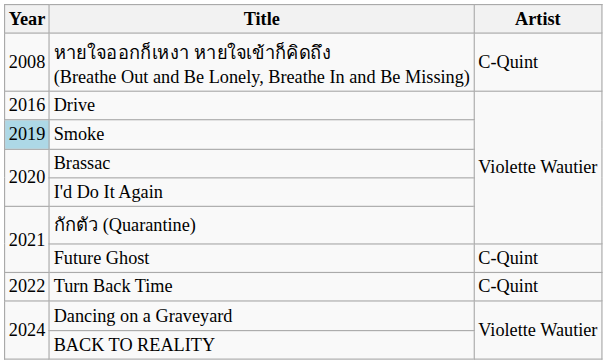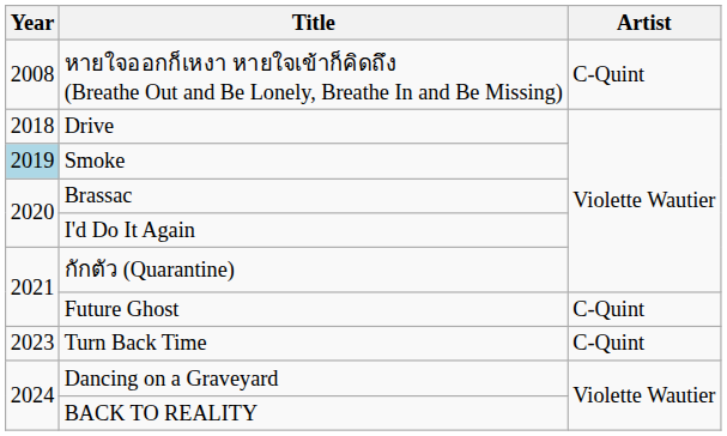Drive | Year: 2016 -> 2018
Turn Back Time | Year: 2022 -> 2023
